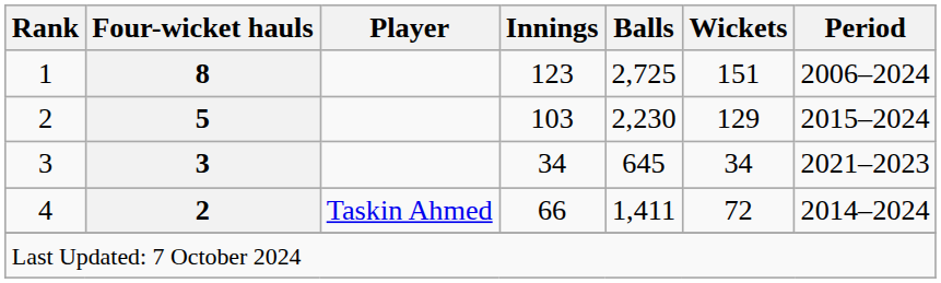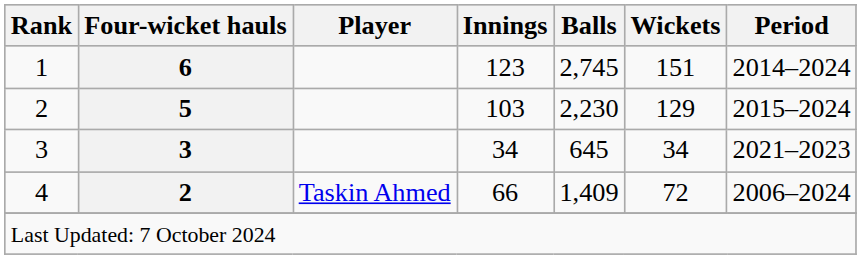1 | Four-wicket hauls: 8 -> 6
1 | Balls: 2,725 -> 2,745
1 | Period: 2006–2024 -> 2014–2024
4 | Balls: 1,411 -> 1,409
4 | Period: 2014–2024 -> 2006–2024
